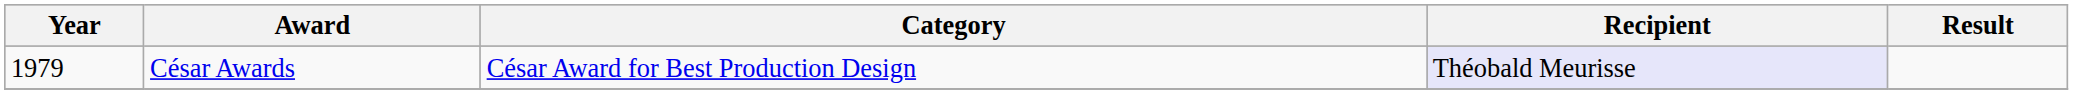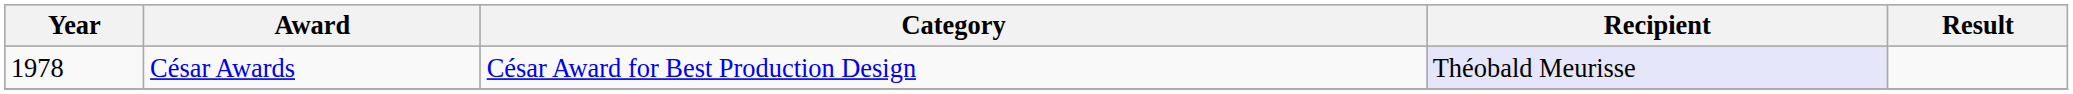César Awards | Year: 1979 -> 1978
